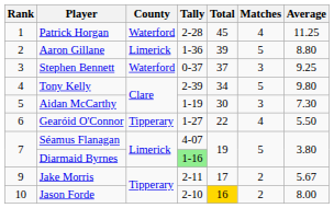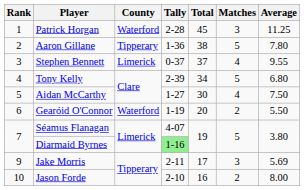Patrick Horgan | Matches: 4 -> 3
Aaron Gillane | County: Limerick -> Tipperary
Aaron Gillane | Total: 39 -> 38
Aaron Gillane | Average: 8.80 -> 7.80
Stephen Bennett | County: Waterford -> Limerick
Stephen Bennett | Matches: 3 -> 4
Stephen Bennett | Average: 9.25 -> 9.55
Tony Kelly | Average: 9.80 -> 6.80
Aidan McCarthy | Tally: 1-19 -> 1-27
Aidan McCarthy | Matches: 3 -> 4
Aidan McCarthy | Average: 7.30 -> 7.50
Gearóid O'Connor | County: Tipperary -> Waterford
Gearóid O'Connor | Tally: 1-27 -> 1-19
Gearóid O'Connor | Total: 22 -> 20
Gearóid O'Connor | Matches: 4 -> 2
Jake Morris | Matches: 2 -> 3
Jake Morris | Average: 5.67 -> 5.69
Jason Forde | Total: gold background -> no background
